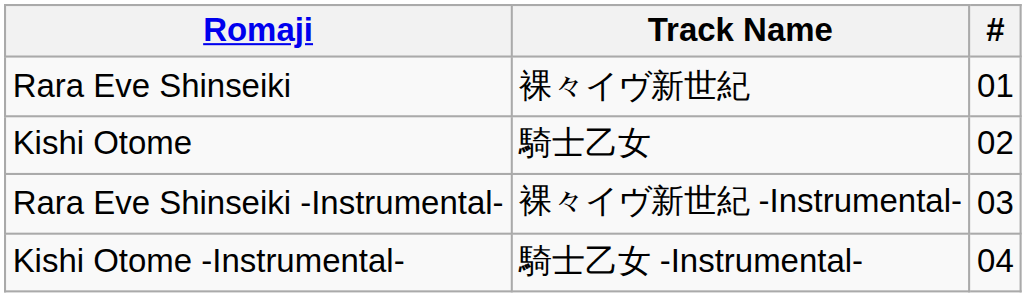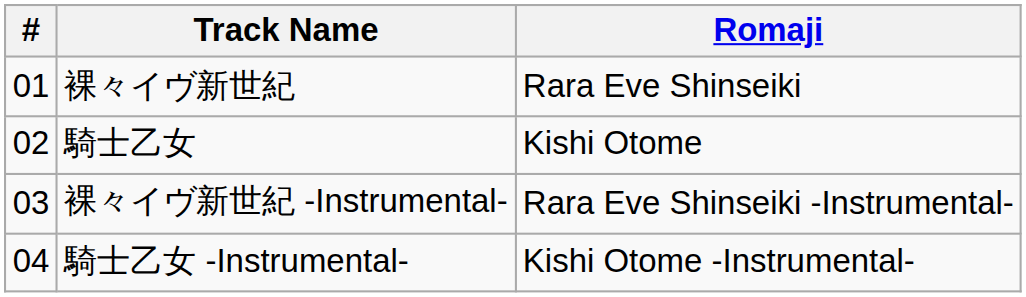columns swapped: # <-> Romaji
